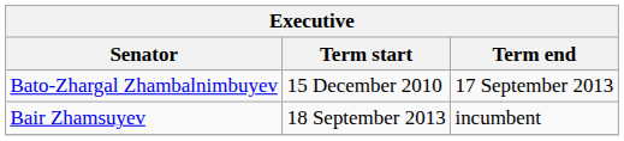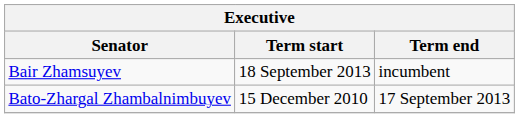rows swapped: Bato-Zhargal Zhambalnimbuyev <-> Bair Zhamsuyev
